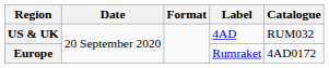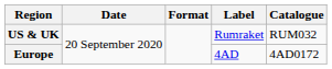US & UK | Label: 4AD -> Rumraket
Europe | Label: Rumraket -> 4AD
